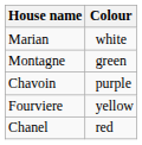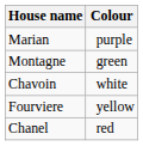Marian | Colour: white -> purple
Chavoin | Colour: purple -> white
